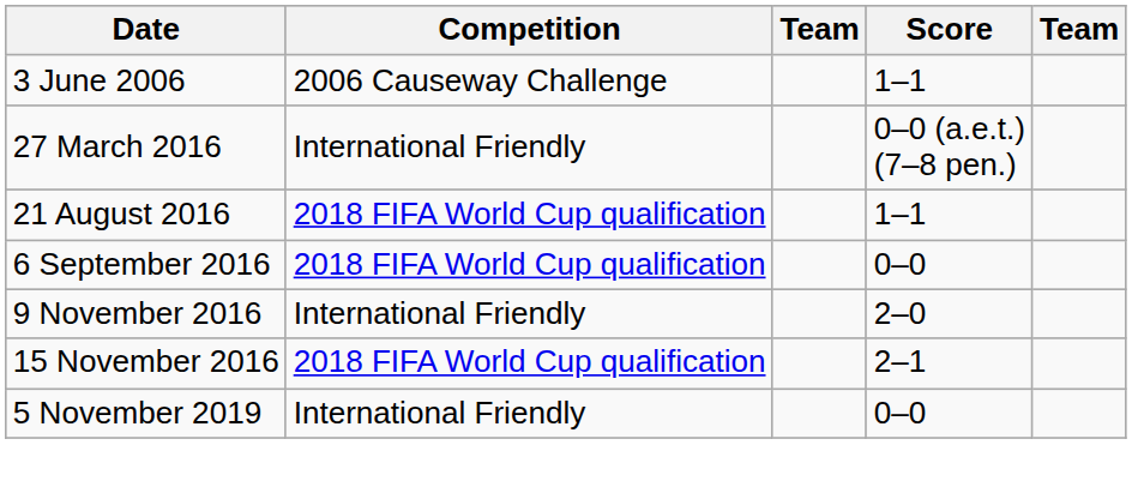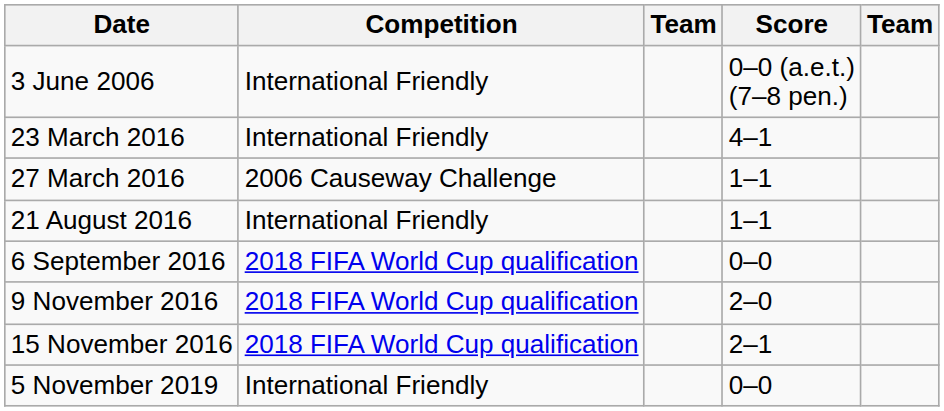3 June 2006 | Competition: 2006 Causeway Challenge -> International Friendly
3 June 2006 | Score: 1–1 -> 0–0 (a.e.t.) (7–8 pen.)
+ row: 23 March 2016 | International Friendly | 4–1
27 March 2016 | Competition: International Friendly -> 2006 Causeway Challenge
27 March 2016 | Score: 0–0 (a.e.t.) (7–8 pen.) -> 1–1
21 August 2016 | Competition: 2018 FIFA World Cup qualification -> International Friendly
9 November 2016 | Competition: International Friendly -> 2018 FIFA World Cup qualification
